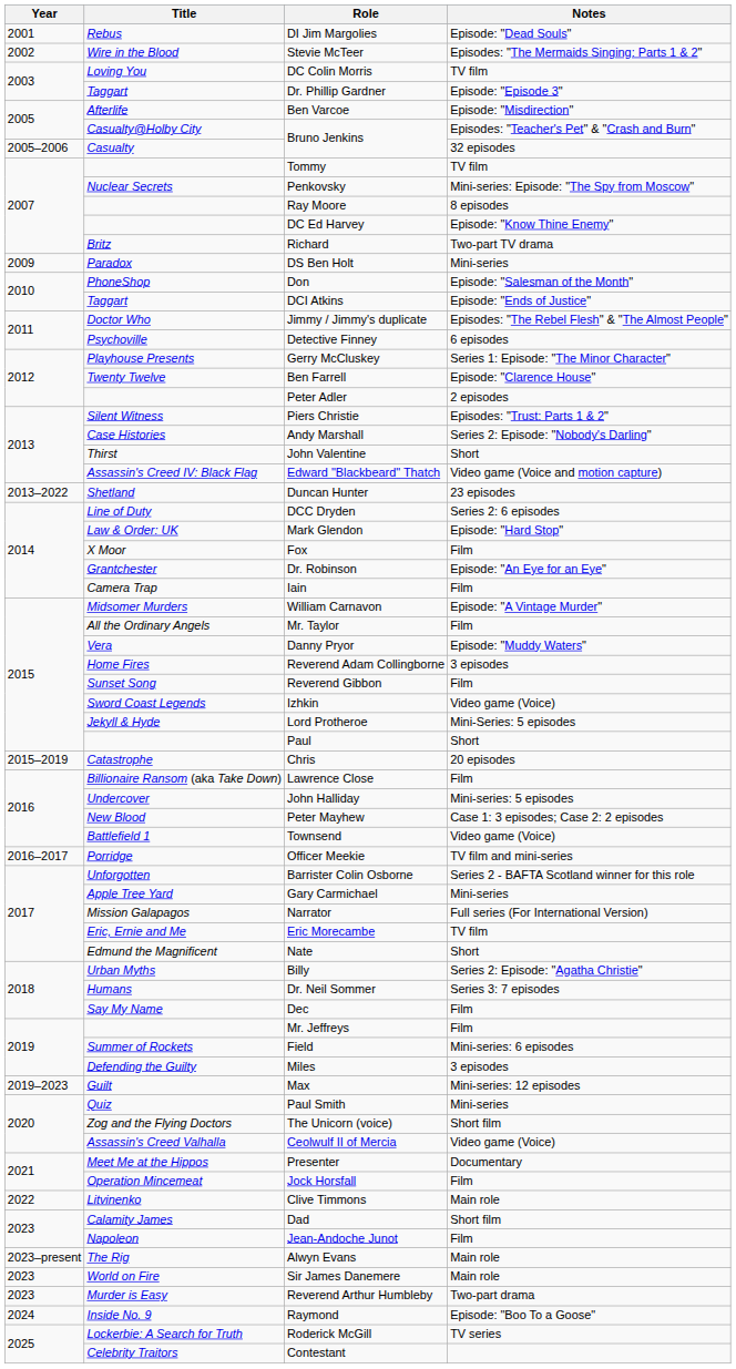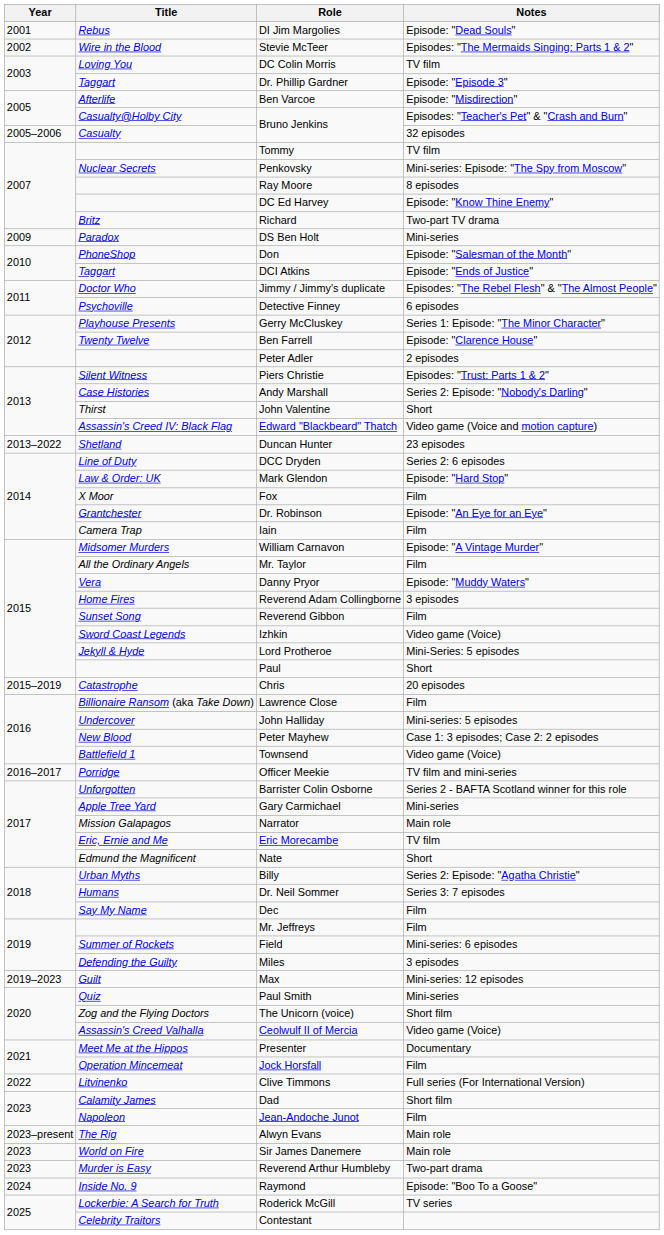Narrator | Notes: Full series (For International Version) -> Main role
Clive Timmons | Notes: Main role -> Full series (For International Version)
